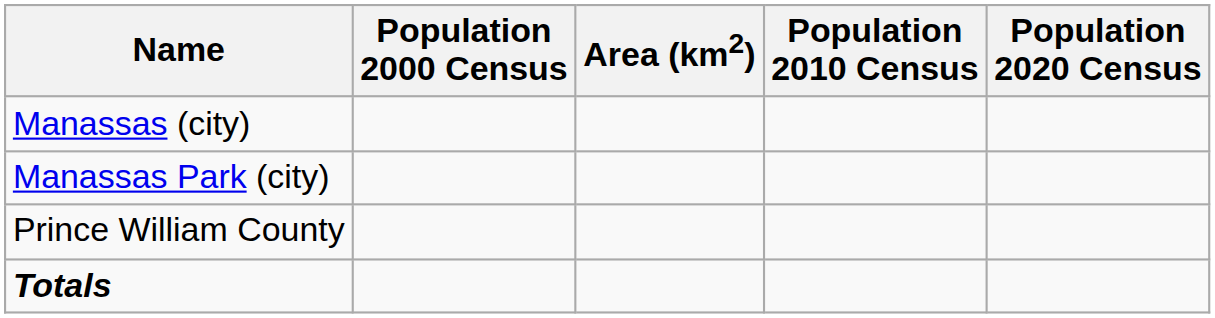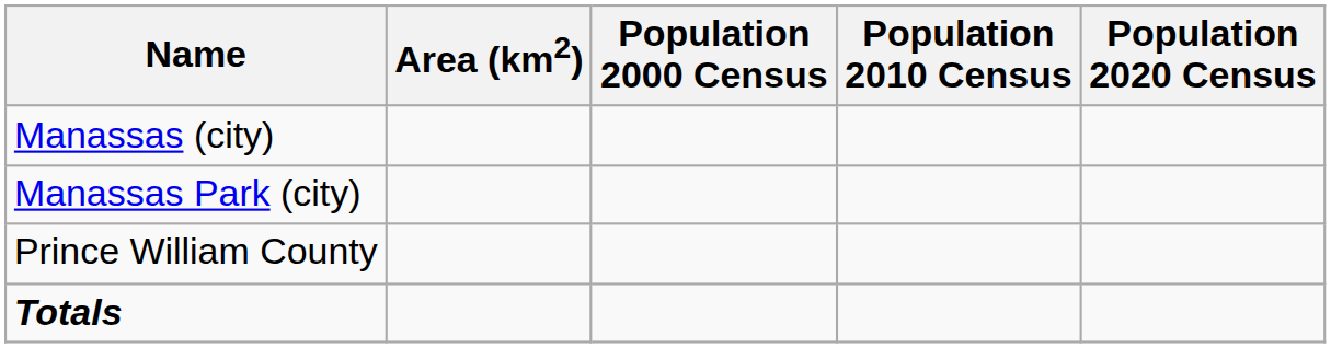columns swapped: Area (km2) <-> Population 2000 Census
